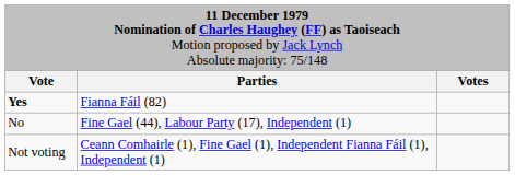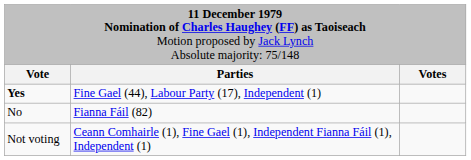Yes | column 2: Fianna Fáil (82) -> Fine Gael (44), Labour Party (17), Independent (1)
No | column 2: Fine Gael (44), Labour Party (17), Independent (1) -> Fianna Fáil (82)
